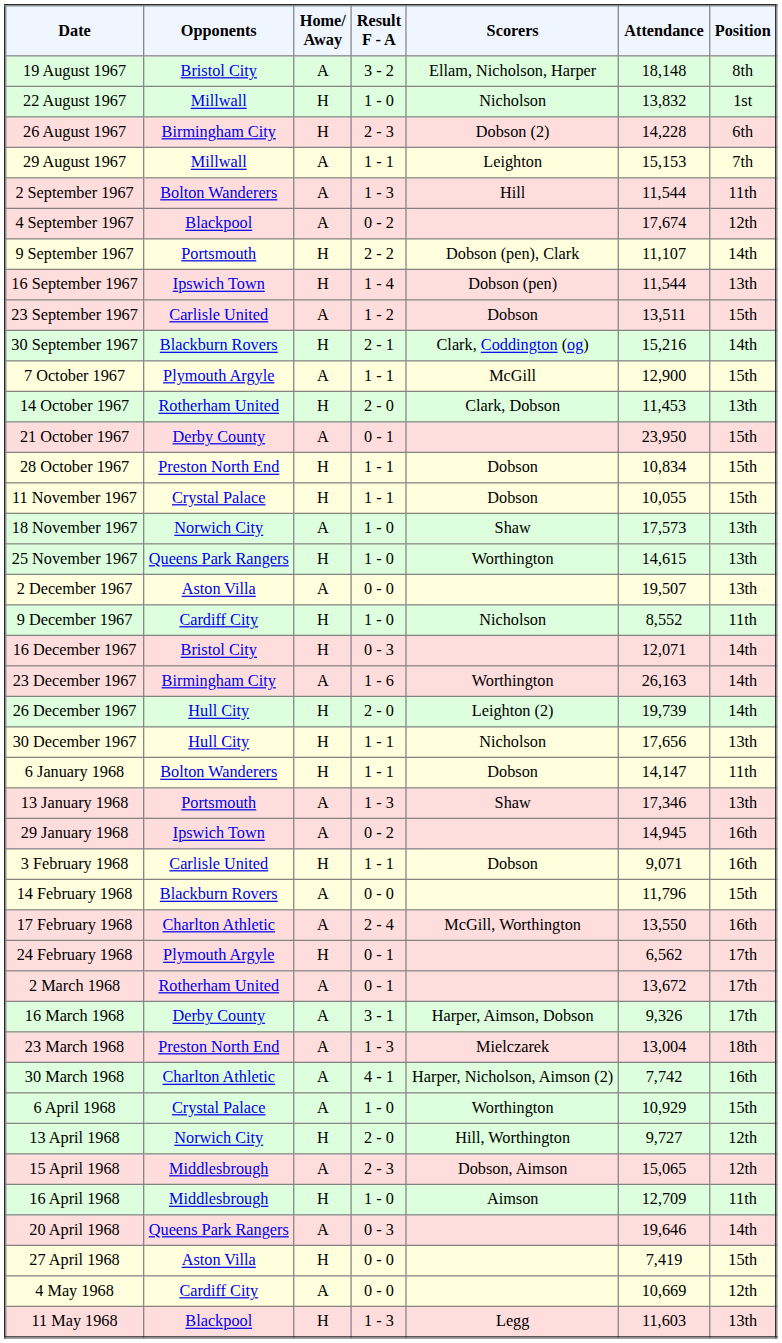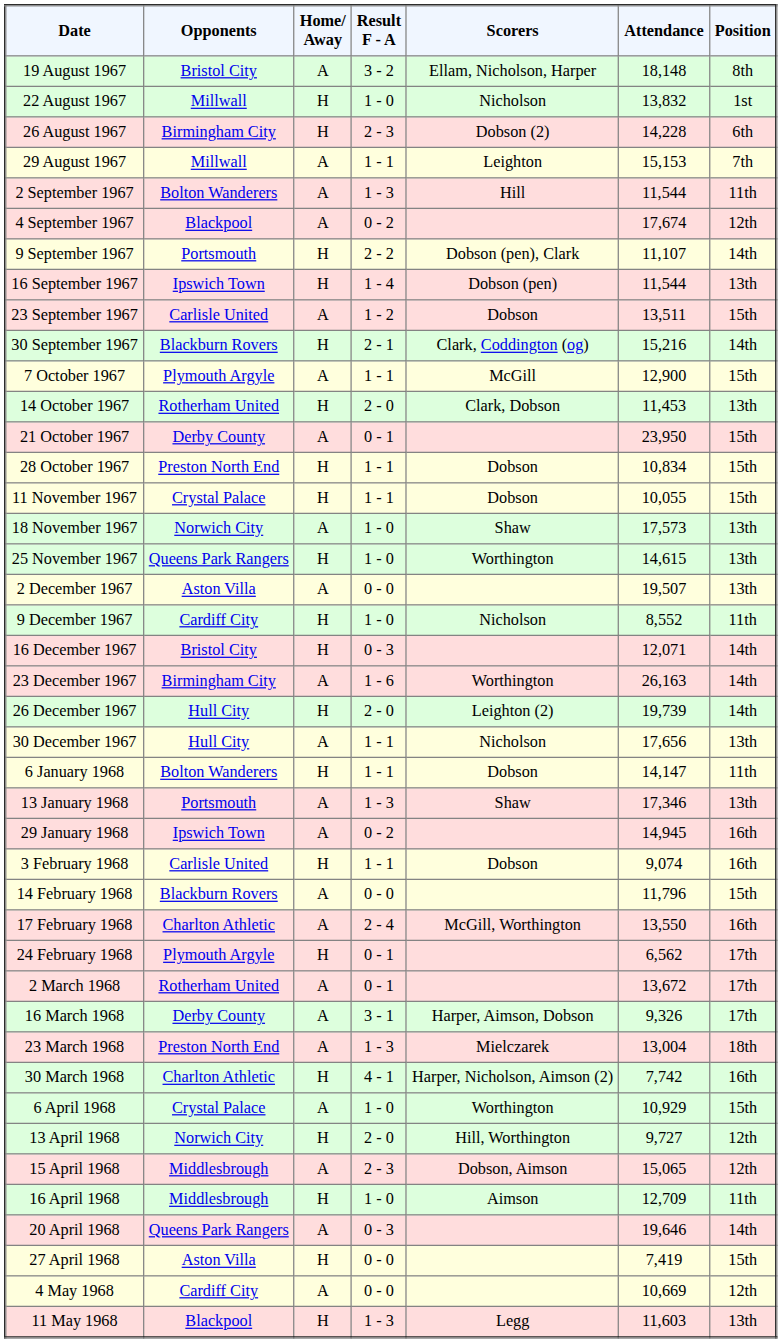30 December 1967 | Home/ Away: H -> A
3 February 1968 | Attendance: 9,071 -> 9,074
30 March 1968 | Home/ Away: A -> H
